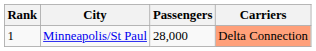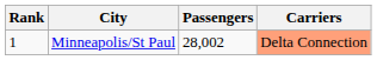Minneapolis/St Paul | Passengers: 28,000 -> 28,002
